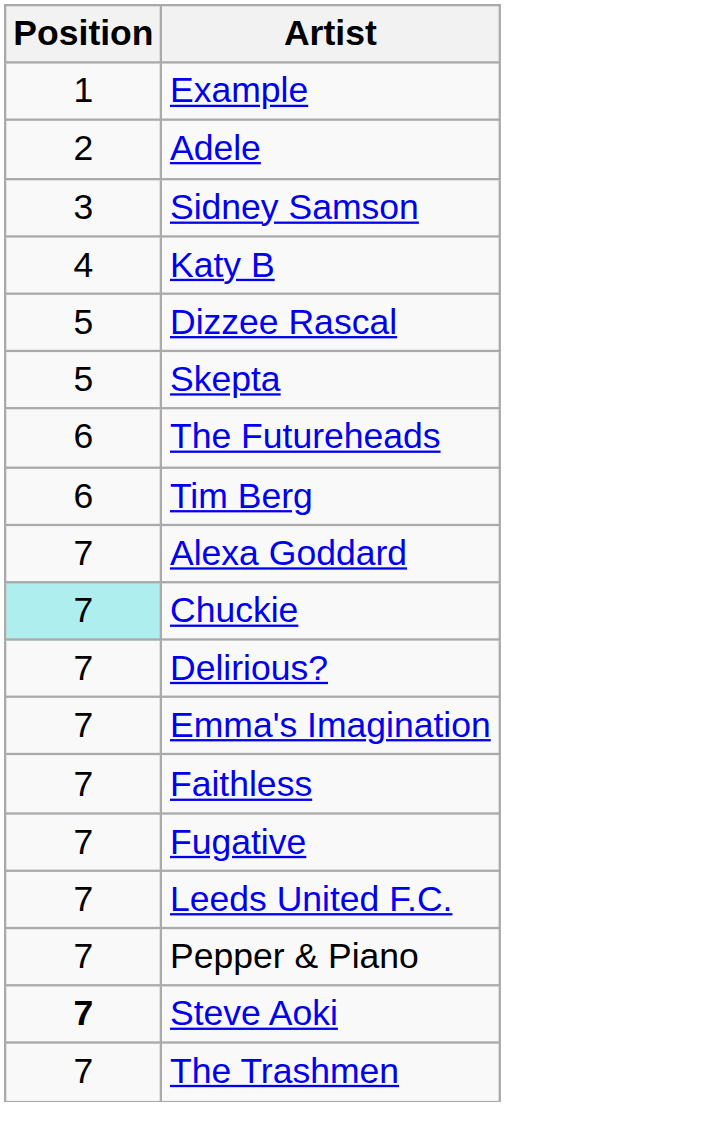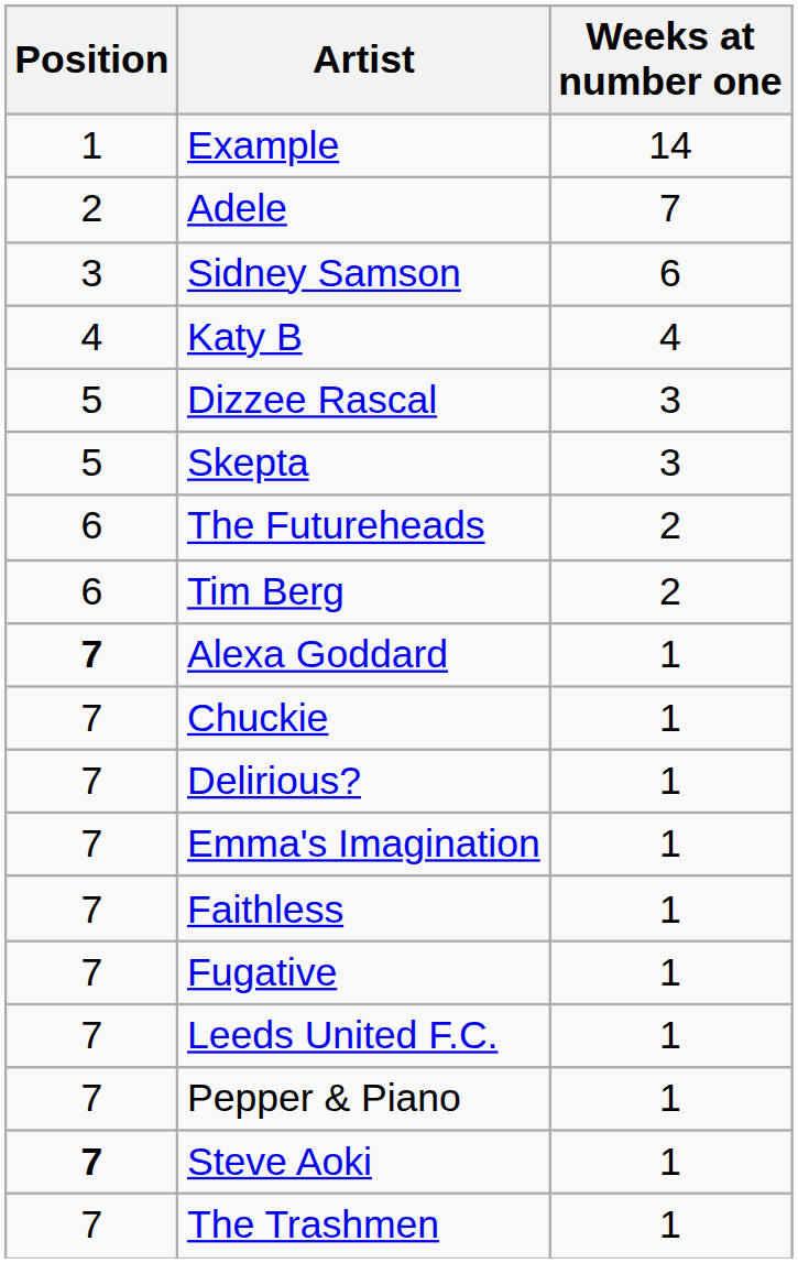+ column: Weeks at number one | 14 | 7 | 6 | 4 | 3 | 3 | 2 | 2 | 1 | 1 | 1 | 1 | 1 | 1 | 1 | 1 | 1 | 1
Alexa Goddard | Position: normal -> bold
Chuckie | Position: paleturquoise background -> no background
